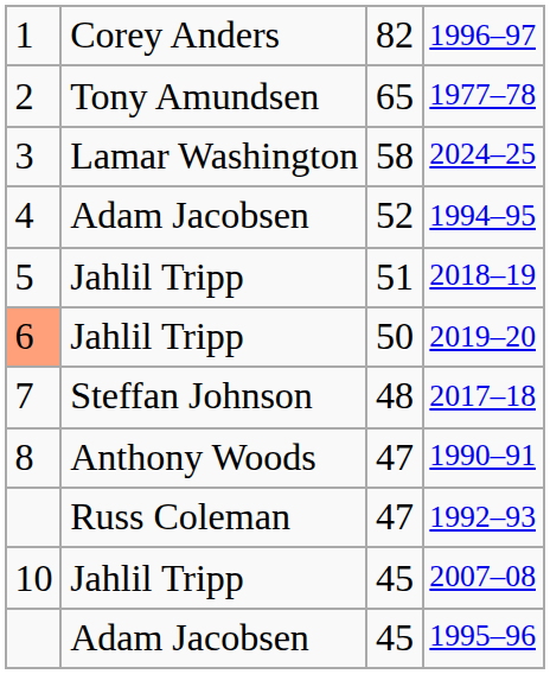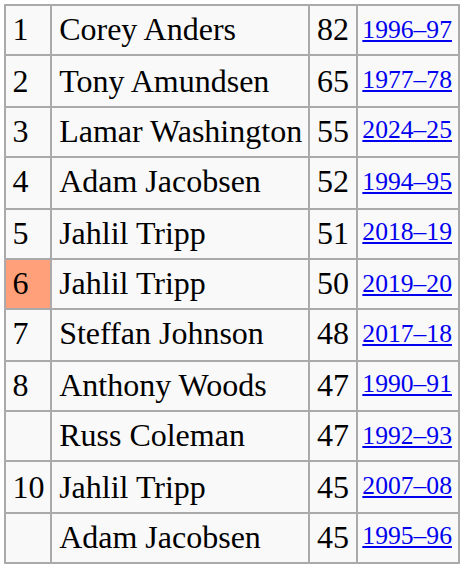2024–25 | column 3: 58 -> 55
